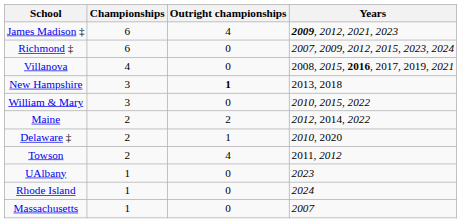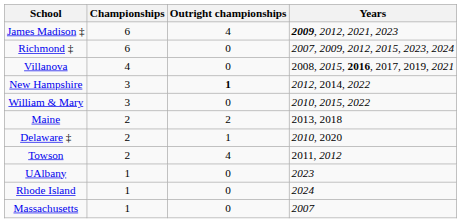New Hampshire | Years: 2013, 2018 -> 2012, 2014, 2022
Maine | Years: 2012, 2014, 2022 -> 2013, 2018
